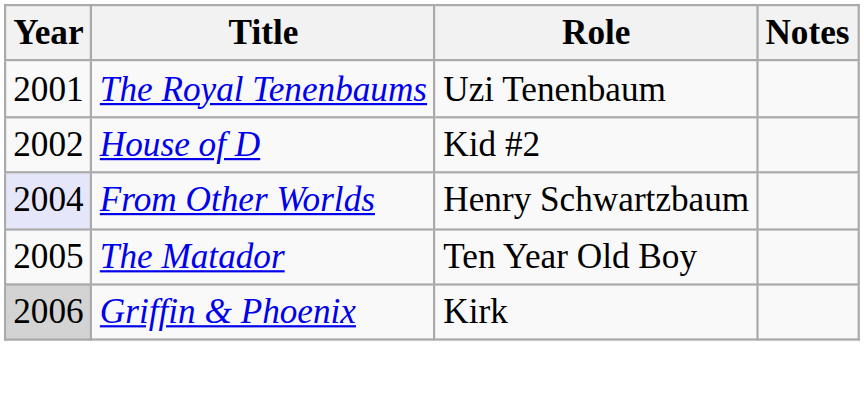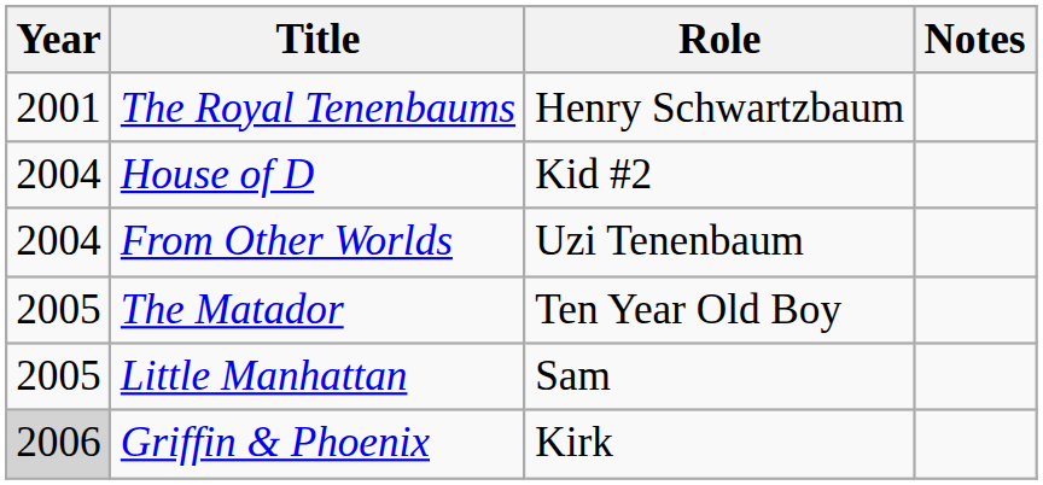The Royal Tenenbaums | Role: Uzi Tenenbaum -> Henry Schwartzbaum
House of D | Year: 2002 -> 2004
From Other Worlds | Year: lavender background -> no background
From Other Worlds | Role: Henry Schwartzbaum -> Uzi Tenenbaum
+ row: 2005 | Little Manhattan | Sam
